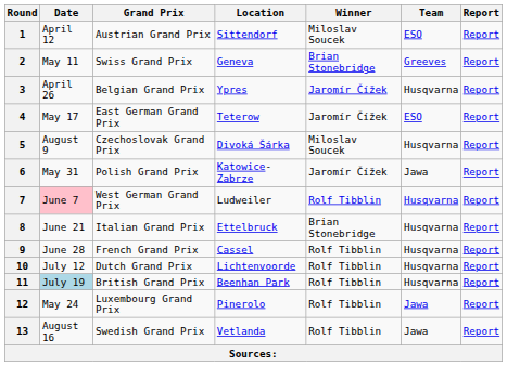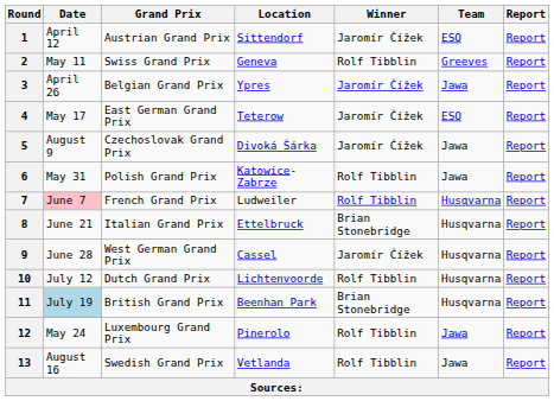1 | Winner: Miloslav Soucek -> Jaromír Čížek
2 | Winner: Brian Stonebridge -> Rolf Tibblin
3 | Team: Husqvarna -> Jawa
5 | Winner: Miloslav Soucek -> Jaromír Čížek
5 | Team: Husqvarna -> Jawa
6 | Winner: Jaromír Čížek -> Rolf Tibblin
7 | Grand Prix: West German Grand Prix -> French Grand Prix
9 | Grand Prix: French Grand Prix -> West German Grand Prix
9 | Winner: Rolf Tibblin -> Jaromír Čížek
11 | Winner: Rolf Tibblin -> Brian Stonebridge
